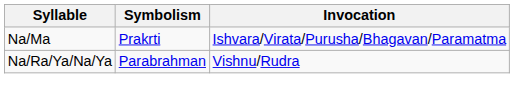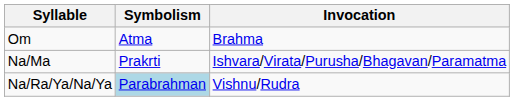+ row: Om | Atma | Brahma
Na/Ra/Ya/Na/Ya | Symbolism: no background -> lightblue background
